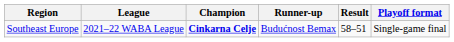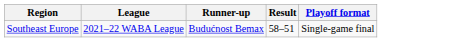- column: Champion | Cinkarna Celje
